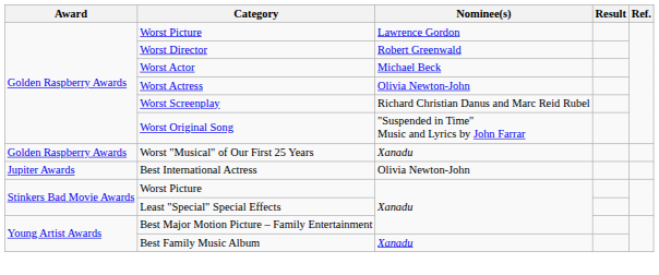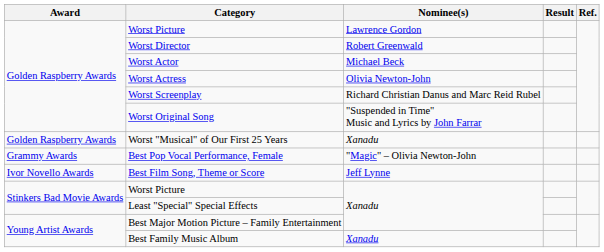+ row: Grammy Awards | Best Pop Vocal Performance, Female | "Magic" – Olivia Newton-John
+ row: Ivor Novello Awards | Best Film Song, Theme or Score | Jeff Lynne
- row: Jupiter Awards | Best International Actress | Olivia Newton-John
